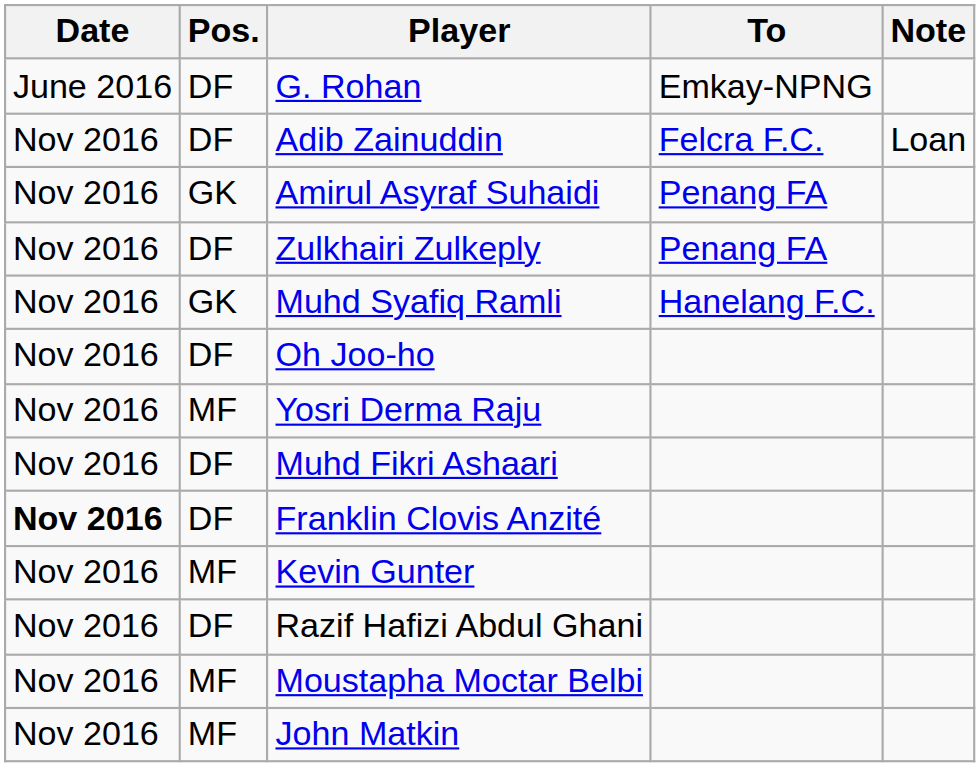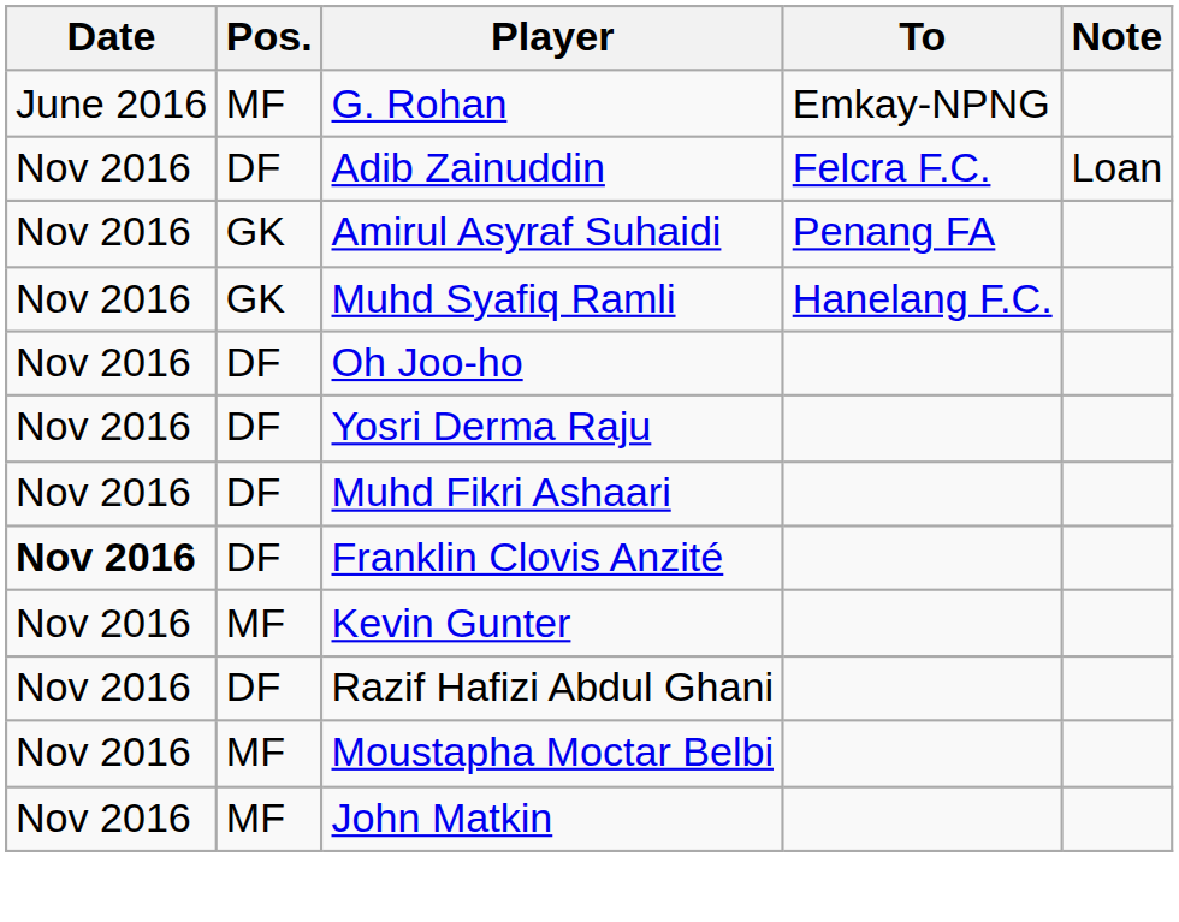G. Rohan | Pos.: DF -> MF
- row: Nov 2016 | DF | Zulkhairi Zulkeply | Penang FA
Yosri Derma Raju | Pos.: MF -> DF
